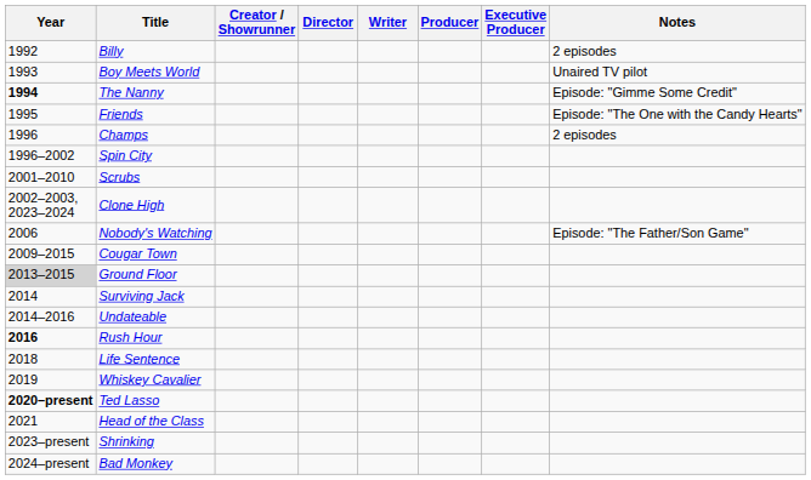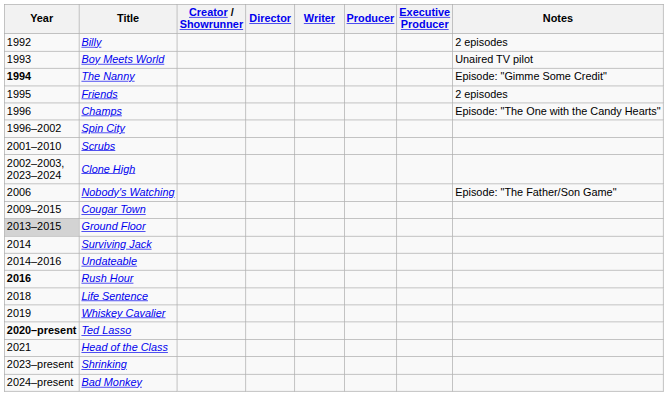Friends | Notes: Episode: "The One with the Candy Hearts" -> 2 episodes
Champs | Notes: 2 episodes -> Episode: "The One with the Candy Hearts"
